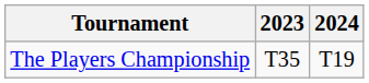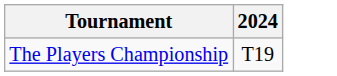- column: 2023 | T35
